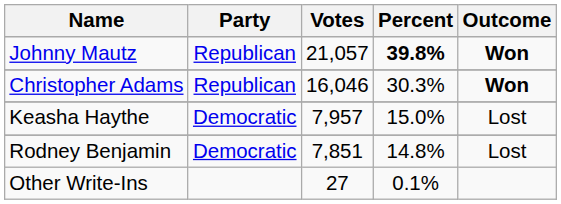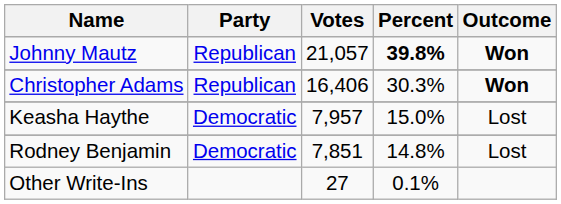Christopher Adams | Votes: 16,046 -> 16,406
